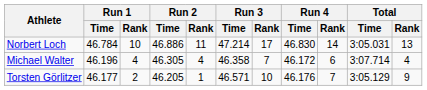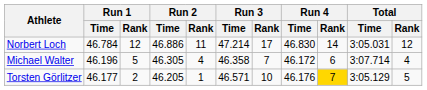Norbert Loch | Run 1 / Rank: 10 -> 12
Norbert Loch | Total / Rank: 13 -> 12
Michael Walter | Run 1 / Rank: 4 -> 5
Torsten Görlitzer | Run 4 / Rank: no background -> gold background
Torsten Görlitzer | Total / Rank: 9 -> 5
